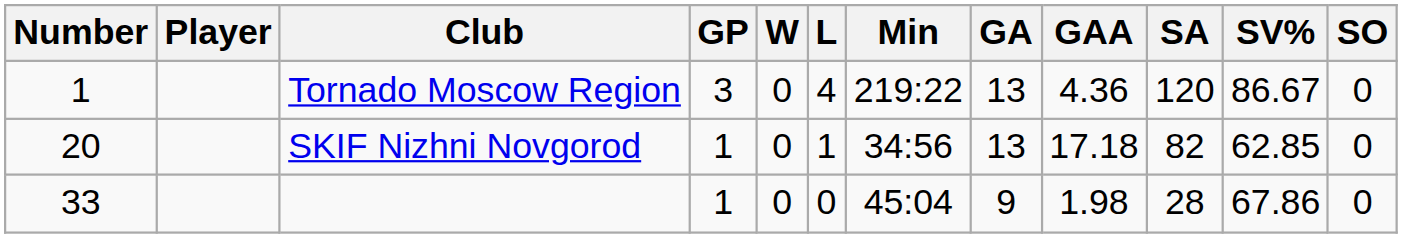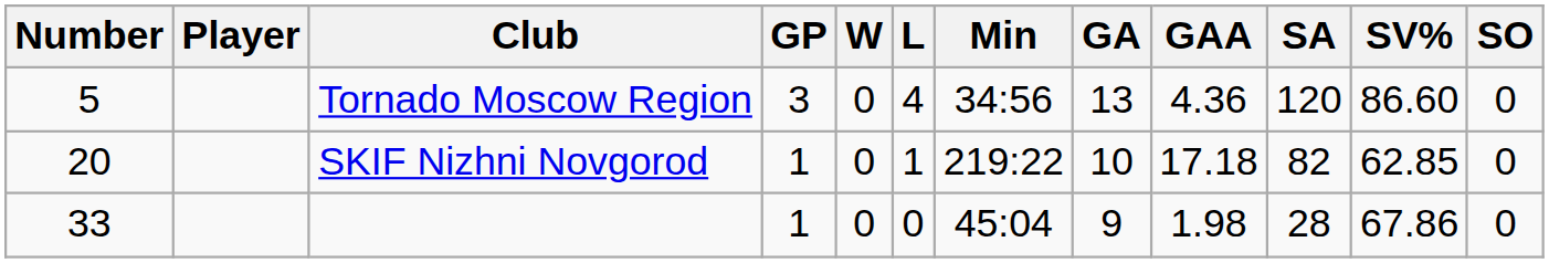Tornado Moscow Region | Number: 1 -> 5
Tornado Moscow Region | Min: 219:22 -> 34:56
Tornado Moscow Region | SV%: 86.67 -> 86.60
SKIF Nizhni Novgorod | Min: 34:56 -> 219:22
SKIF Nizhni Novgorod | GA: 13 -> 10
